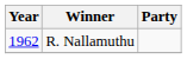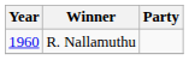R. Nallamuthu | Year: 1962 -> 1960
